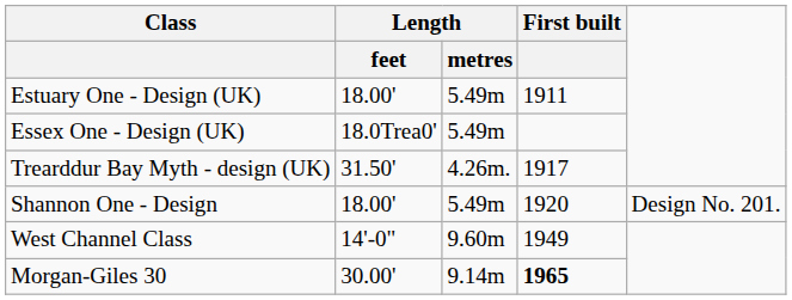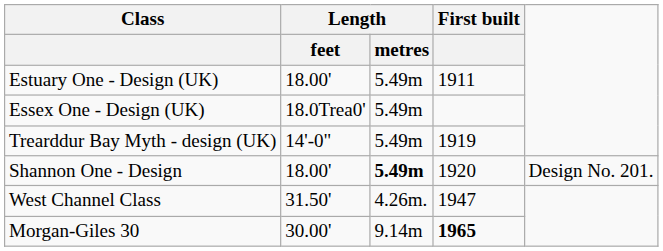Trearddur Bay Myth - design (UK) | Length / feet: 31.50' -> 14'-0"
Trearddur Bay Myth - design (UK) | Length / metres: 4.26m. -> 5.49m
Trearddur Bay Myth - design (UK) | First built: 1917 -> 1919
Shannon One - Design | Length / metres: normal -> bold
West Channel Class | Length / feet: 14'-0" -> 31.50'
West Channel Class | Length / metres: 9.60m -> 4.26m.
West Channel Class | First built: 1949 -> 1947
